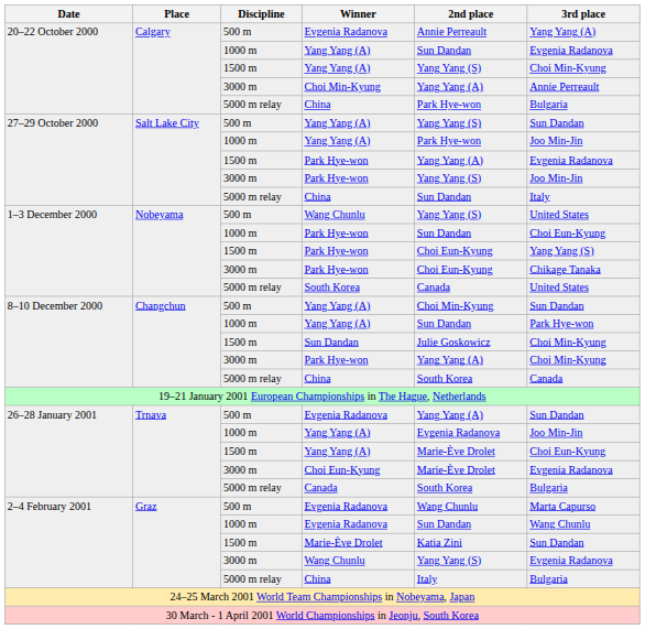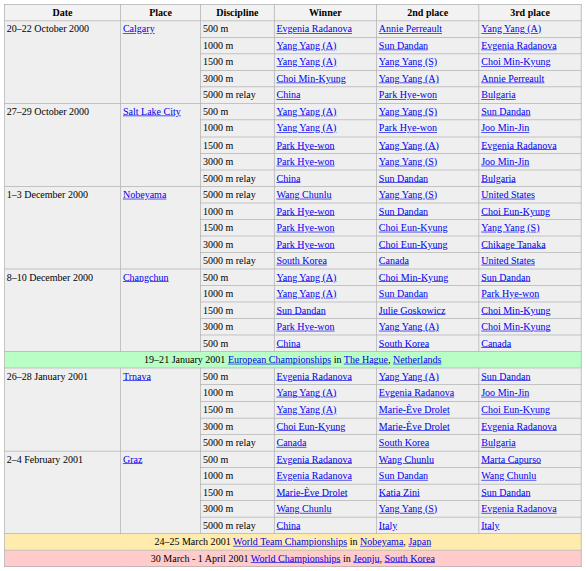27–29 October 2000 / China | 3rd place: Italy -> Bulgaria
1–3 December 2000 / Wang Chunlu | Discipline: 500 m -> 5000 m relay
8–10 December 2000 / China | Discipline: 5000 m relay -> 500 m
2–4 February 2001 / China | 3rd place: Bulgaria -> Italy
